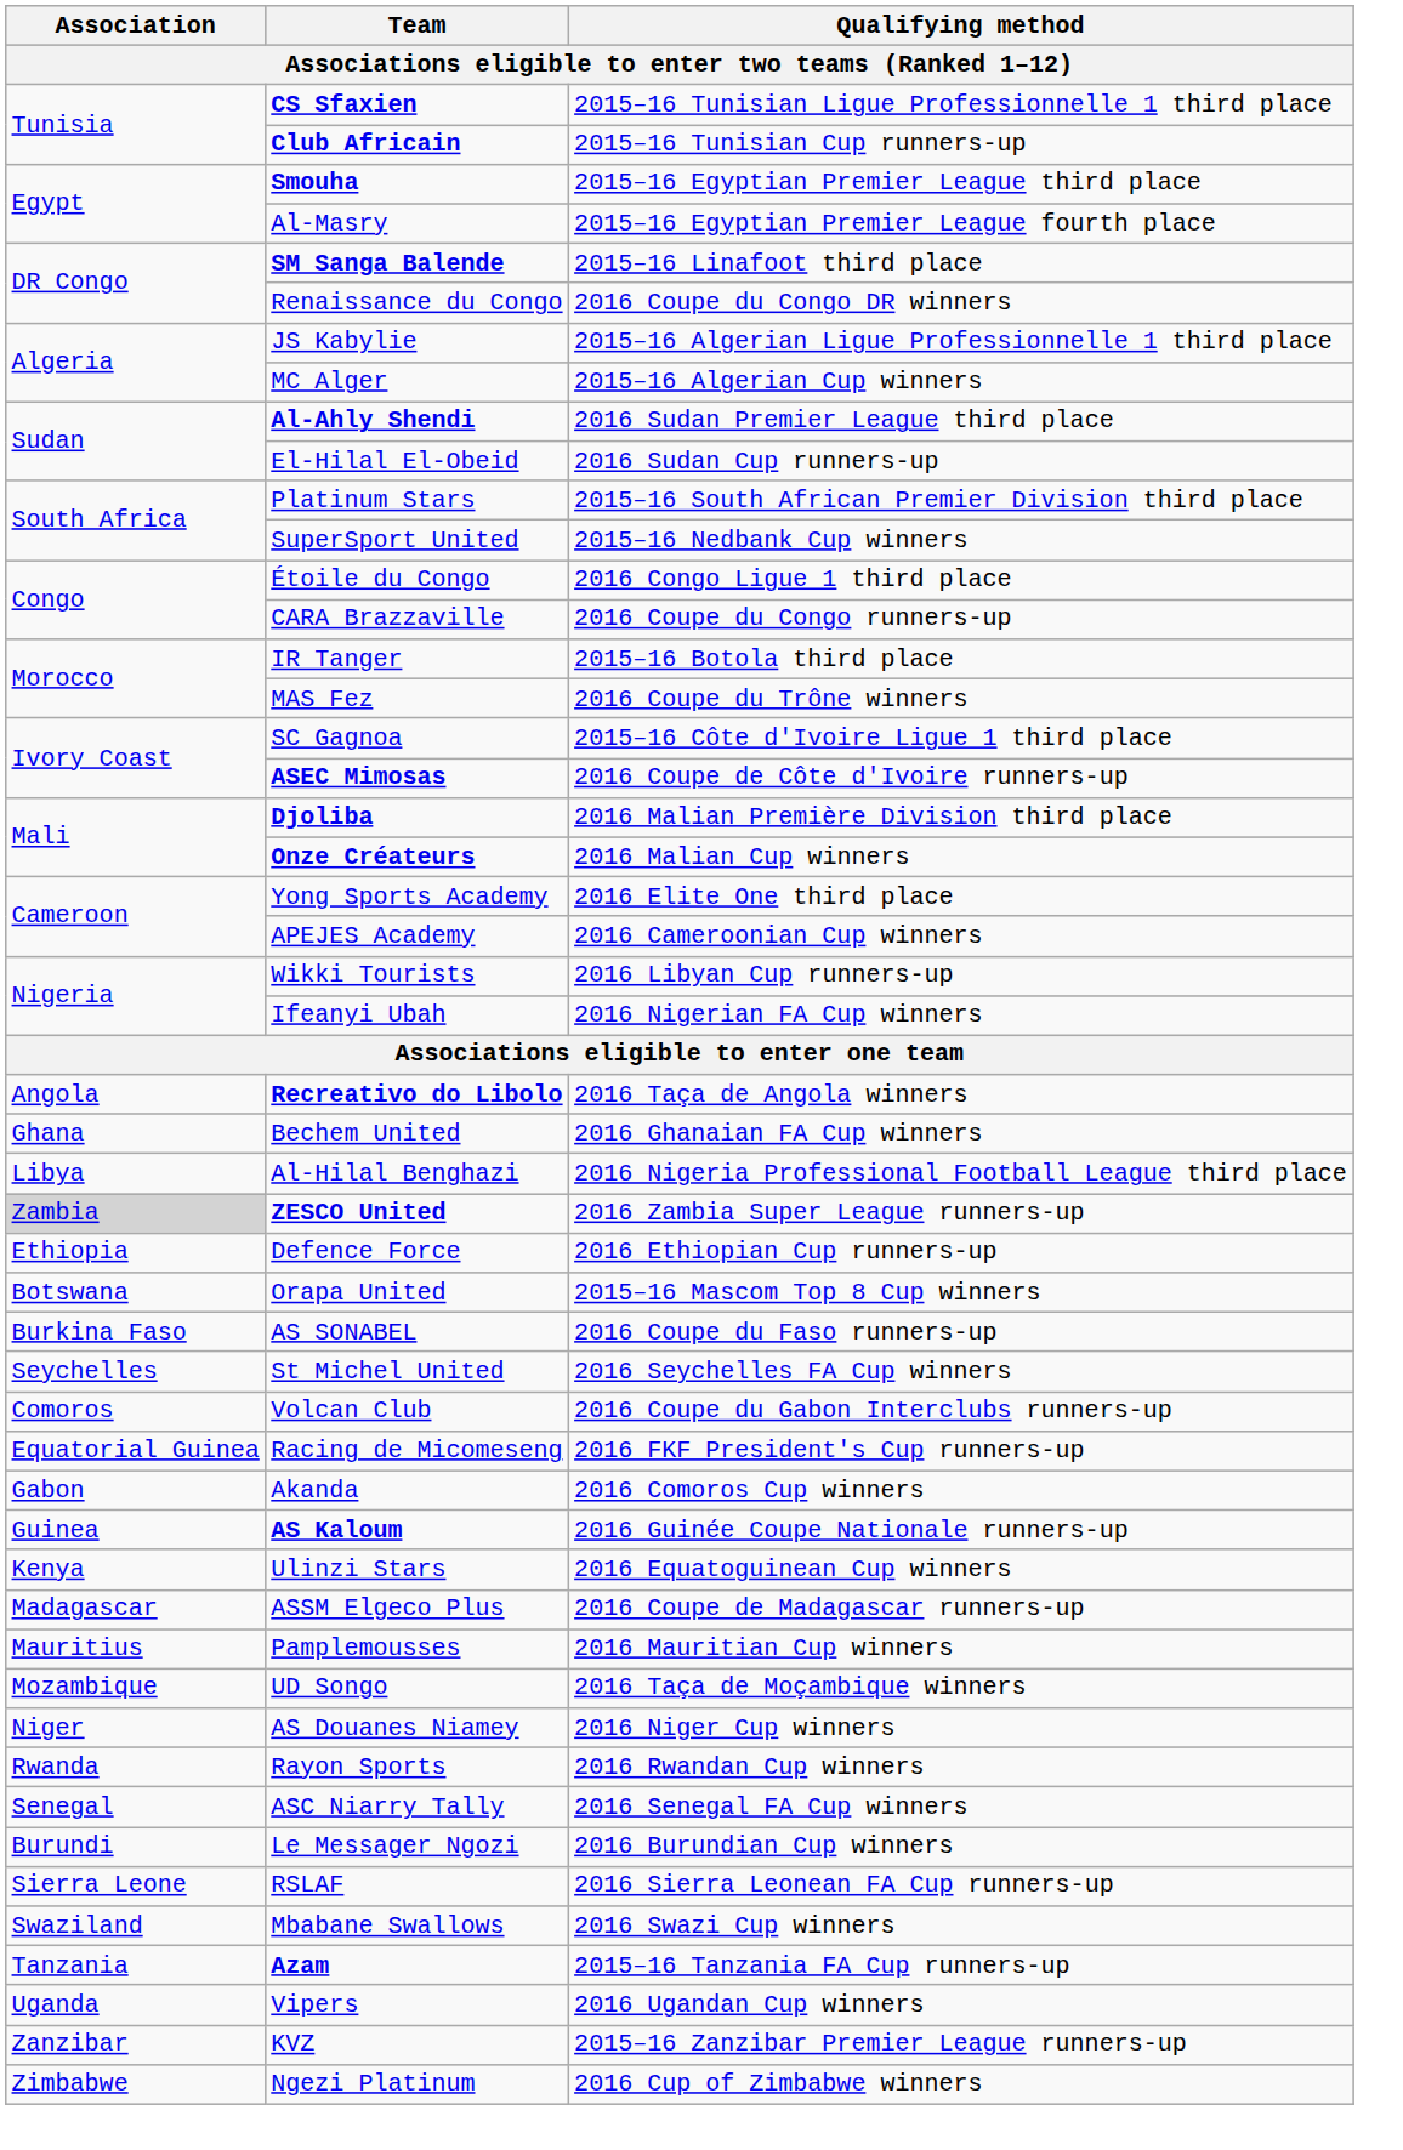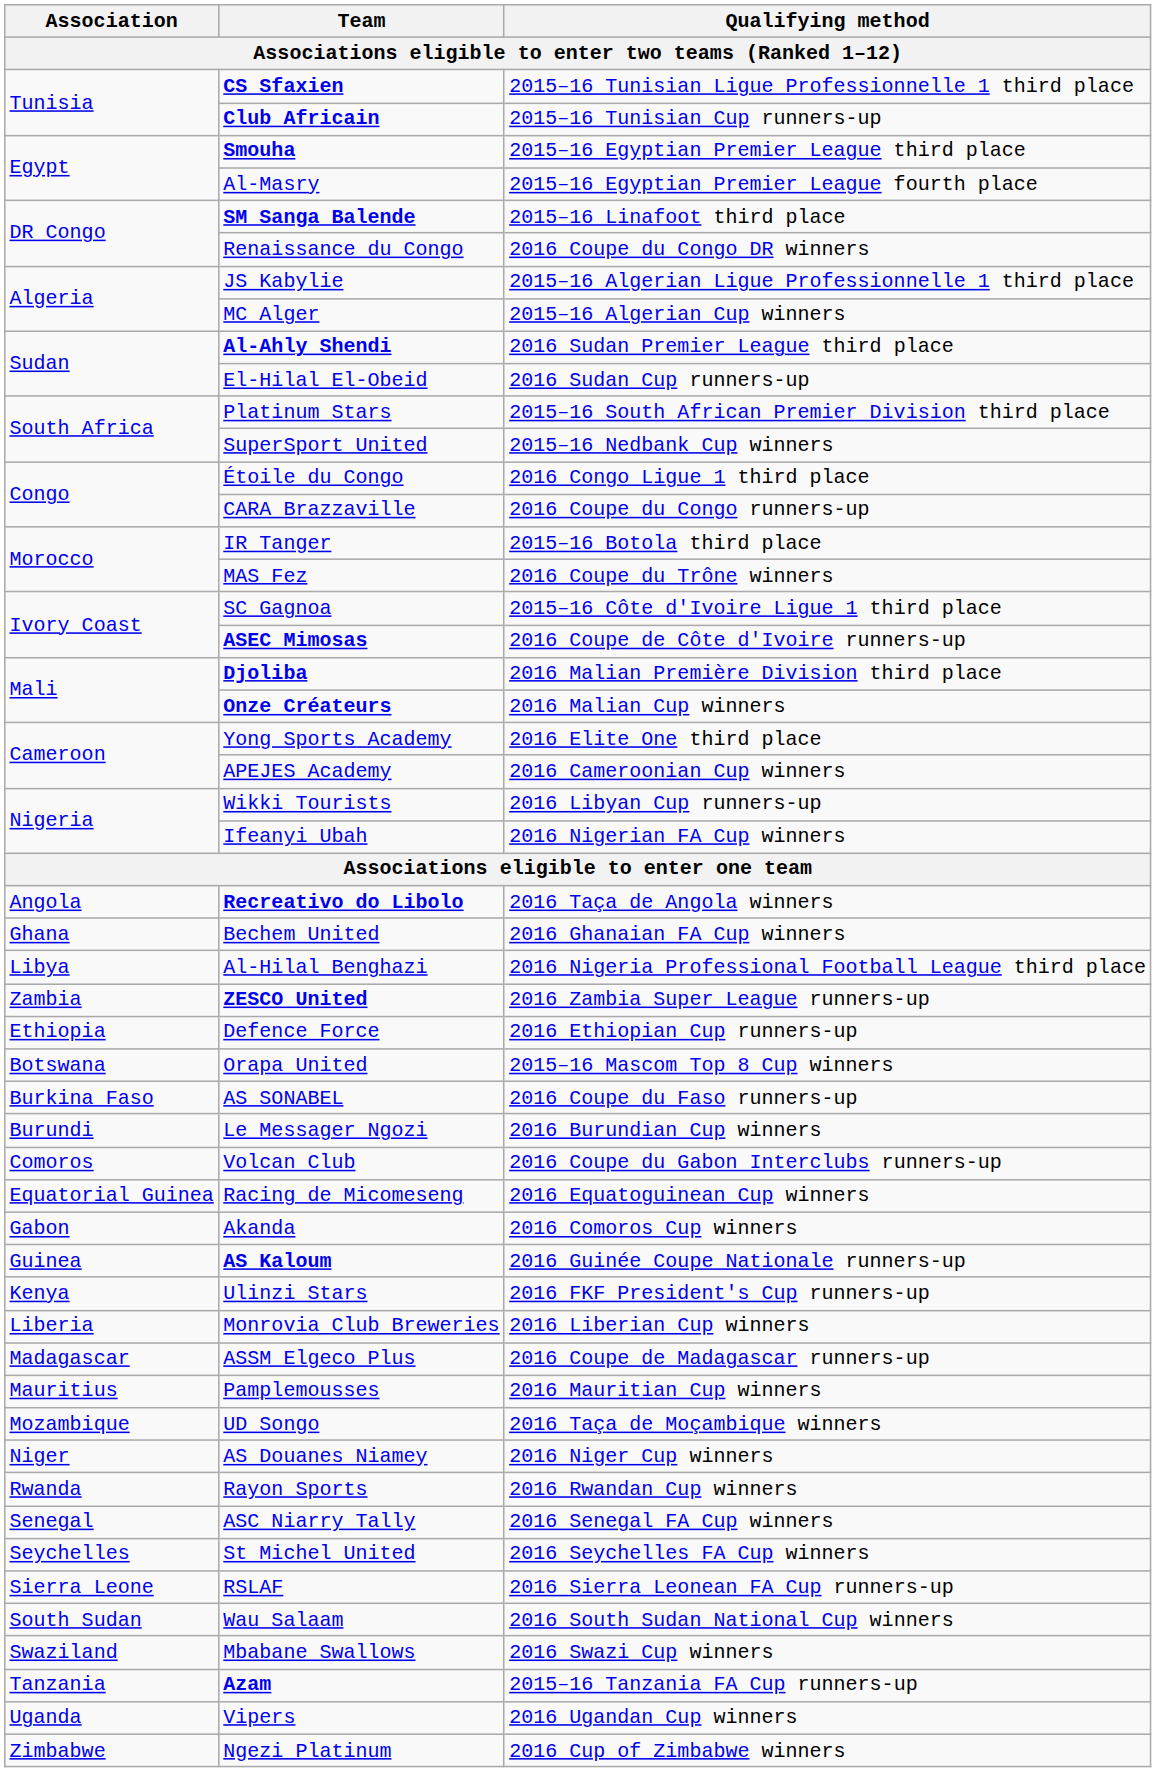ZESCO United | Association: lightgrey background -> no background
rows swapped: Le Messager Ngozi <-> St Michel United
Racing de Micomeseng | Qualifying method: 2016 FKF President's Cup runners-up -> 2016 Equatoguinean Cup winners
Ulinzi Stars | Qualifying method: 2016 Equatoguinean Cup winners -> 2016 FKF President's Cup runners-up
+ row: Liberia | Monrovia Club Breweries | 2016 Liberian Cup winners
+ row: South Sudan | Wau Salaam | 2016 South Sudan National Cup winners
- row: Zanzibar | KVZ | 2015–16 Zanzibar Premier League runners-up
